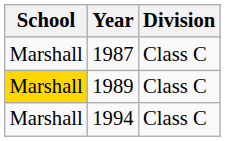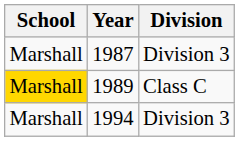1987 | Division: Class C -> Division 3
1994 | Division: Class C -> Division 3
